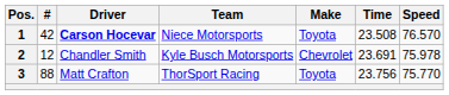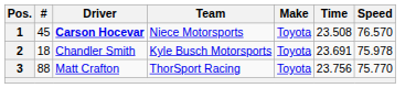1 | #: 42 -> 45
2 | #: 12 -> 18
2 | Make: Chevrolet -> Toyota
